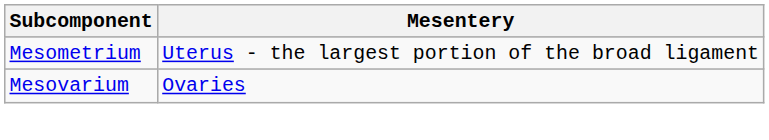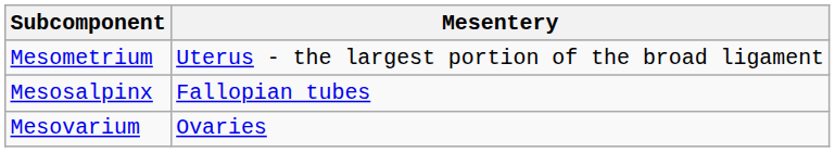+ row: Mesosalpinx | Fallopian tubes
